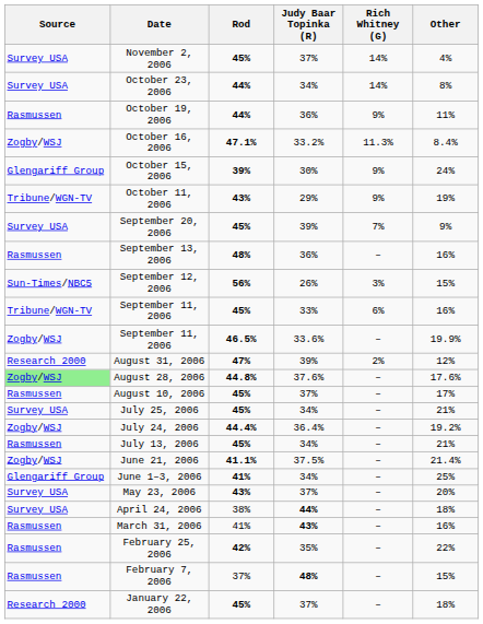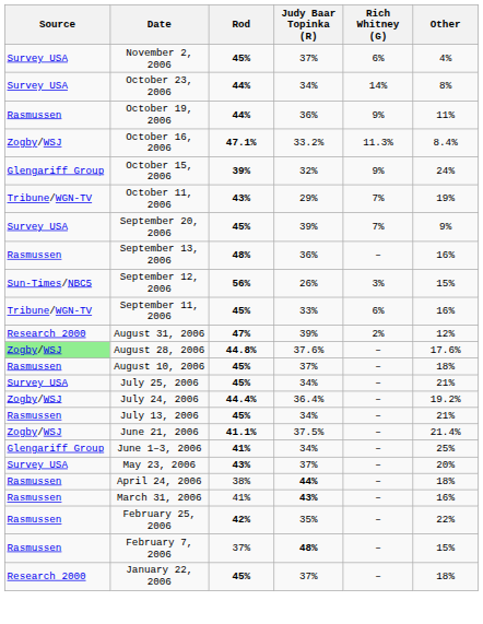November 2, 2006 | Rich Whitney (G): 14% -> 6%
October 15, 2006 | Judy Baar Topinka (R): 30% -> 32%
October 11, 2006 | Rich Whitney (G): 9% -> 7%
- row: Zogby/WSJ | September 11, 2006 | 46.5% | 33.6% | – | 19.9%
August 10, 2006 | Other: 17% -> 18%
April 24, 2006 | Source: Survey USA -> Rasmussen
